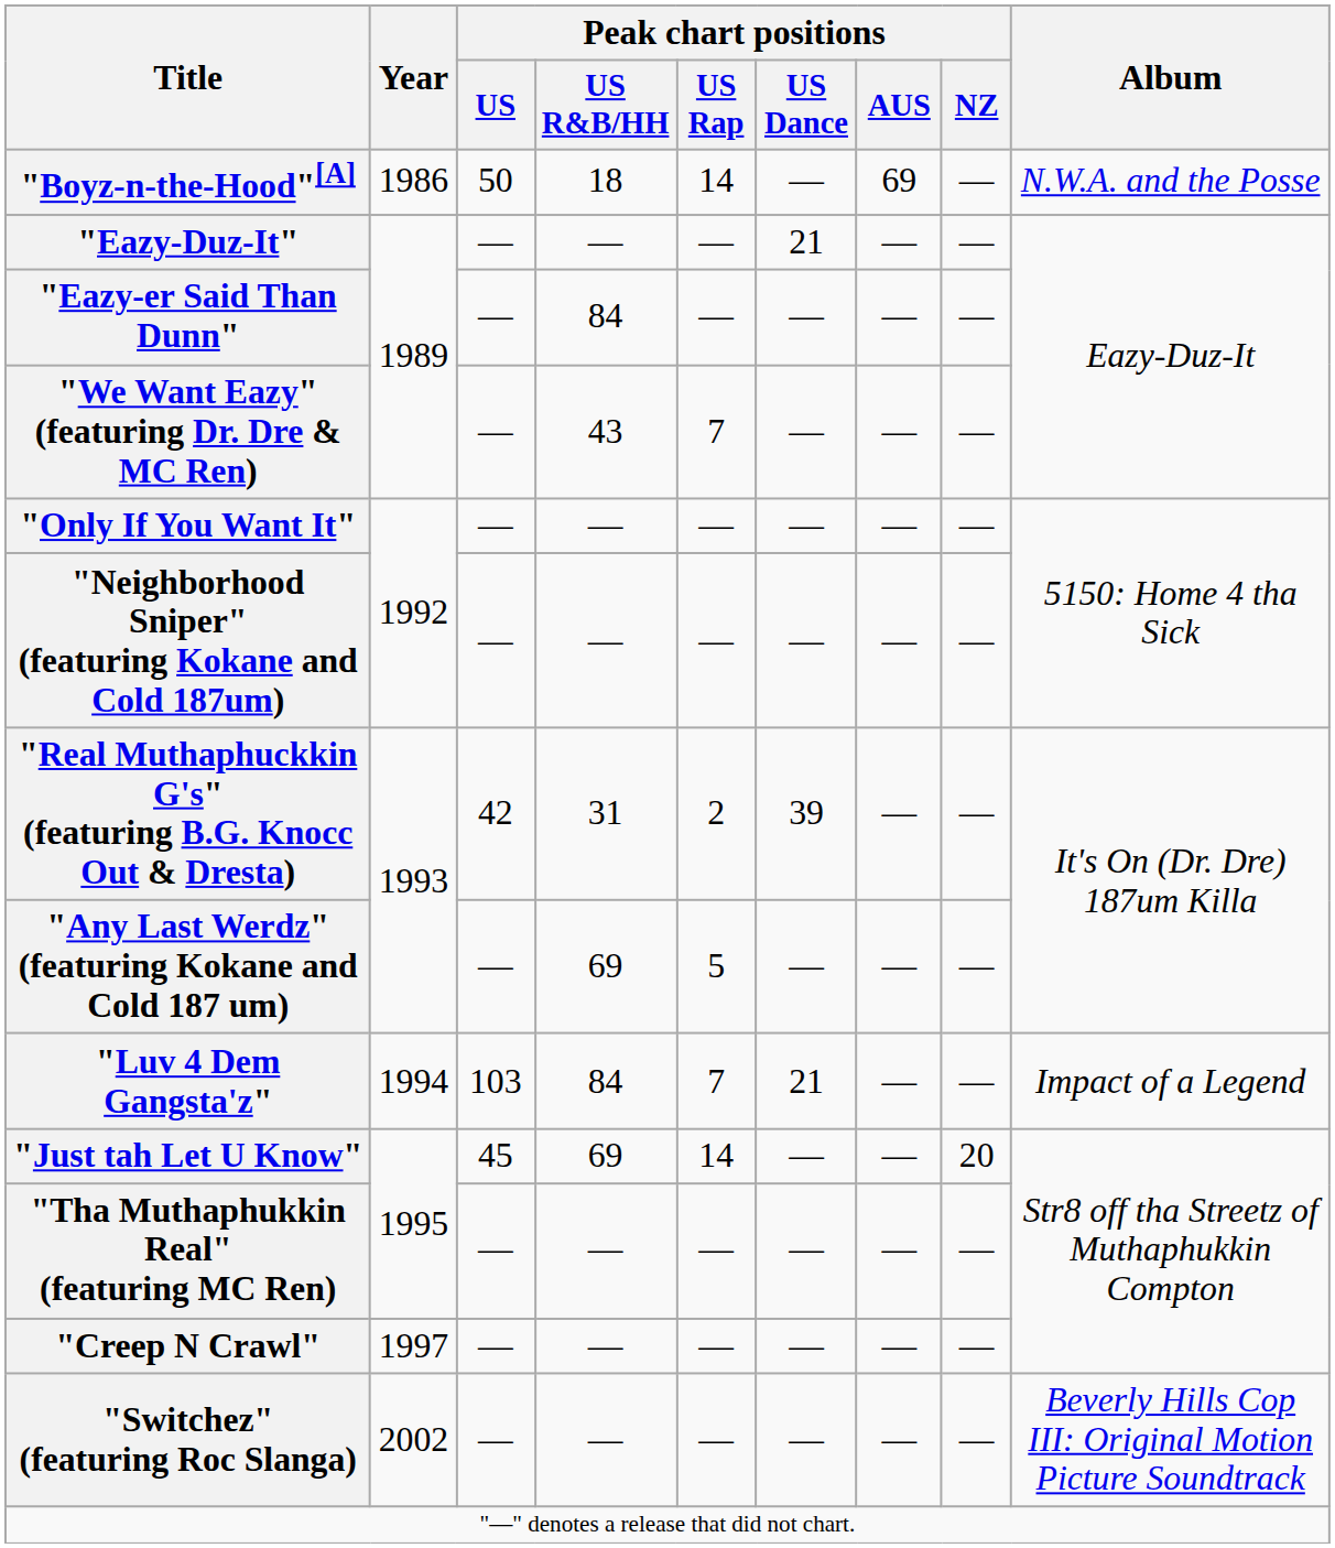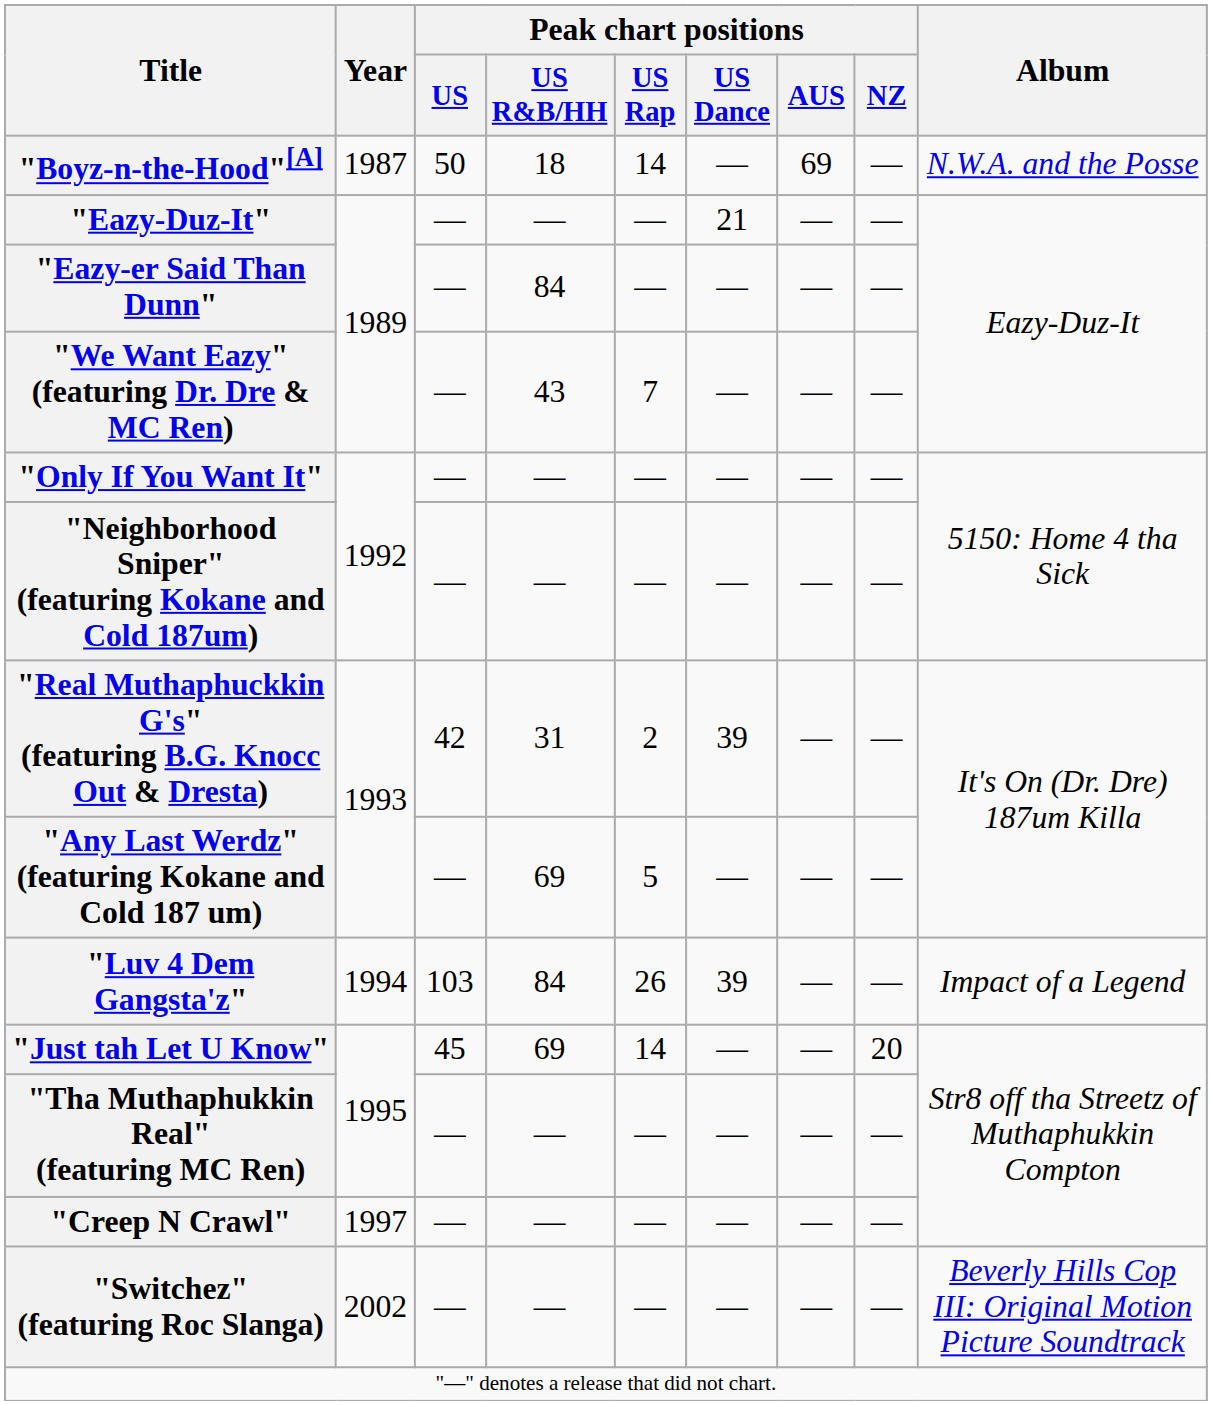"Boyz-n-the-Hood"[A] | Year: 1986 -> 1987
"Luv 4 Dem Gangsta'z" | Peak chart positions / US Rap: 7 -> 26
"Luv 4 Dem Gangsta'z" | Peak chart positions / US Dance: 21 -> 39
